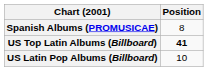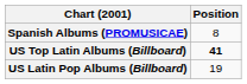US Latin Pop Albums (Billboard) | Position: 10 -> 19
